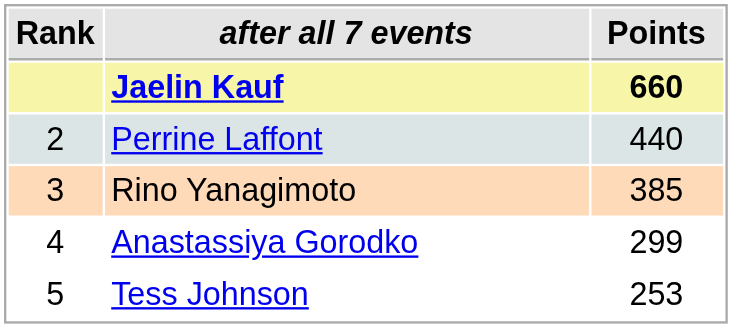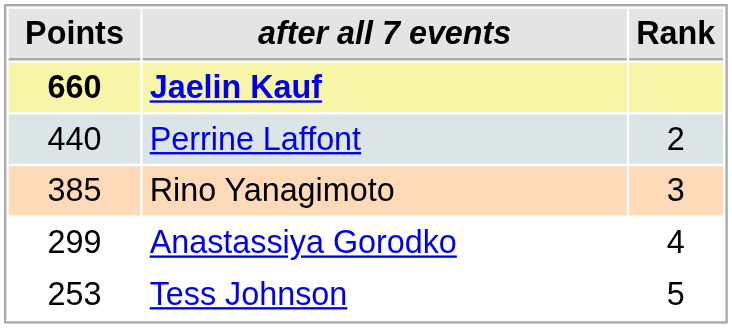columns swapped: Rank <-> Points
